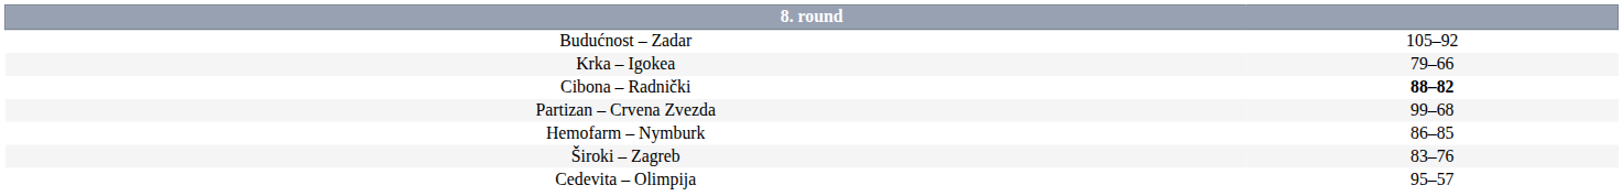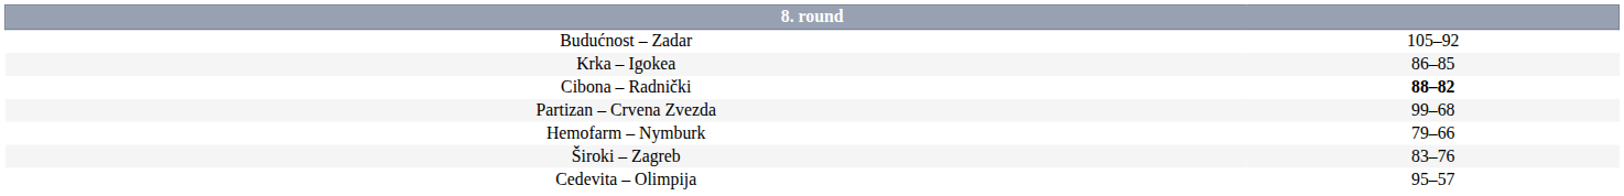Krka – Igokea | column 2: 79–66 -> 86–85
Hemofarm – Nymburk | column 2: 86–85 -> 79–66
